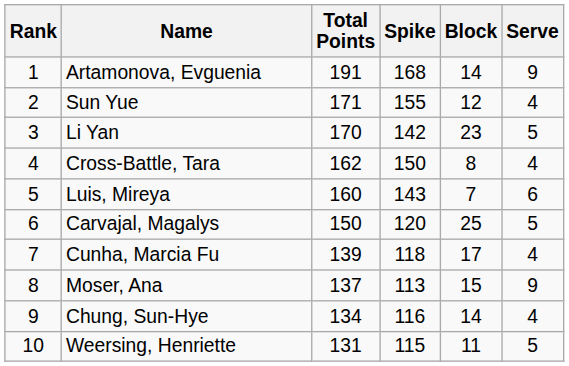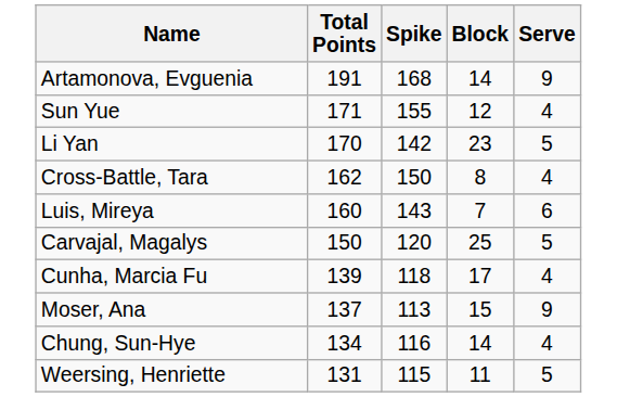- column: Rank | 1 | 2 | 3 | 4 | 5 | 6 | 7 | 8 | 9 | 10
